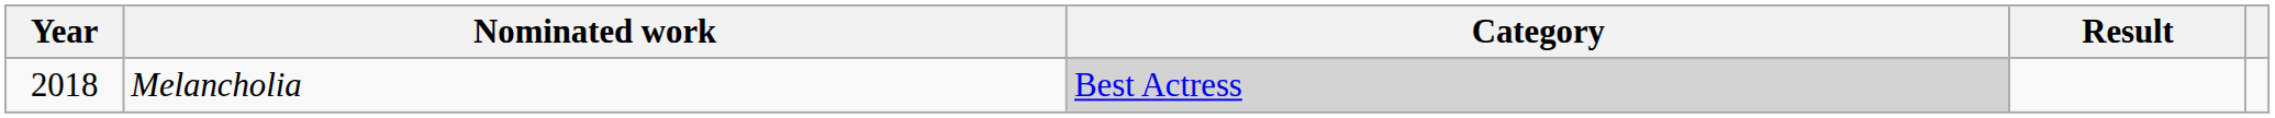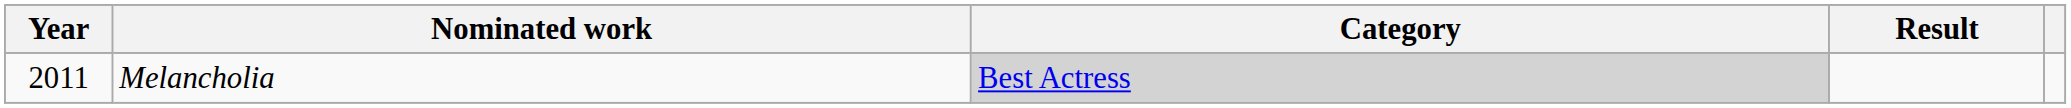Melancholia | Year: 2018 -> 2011
